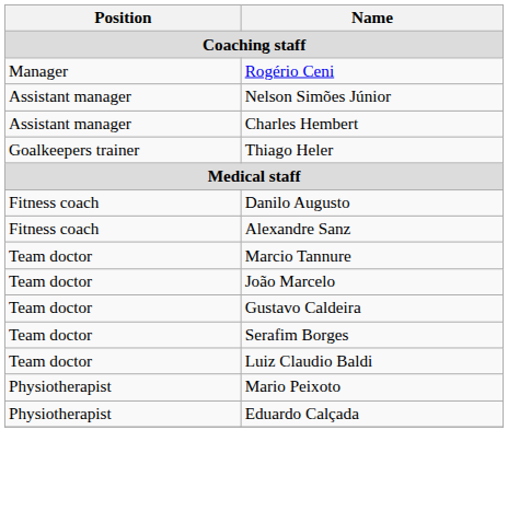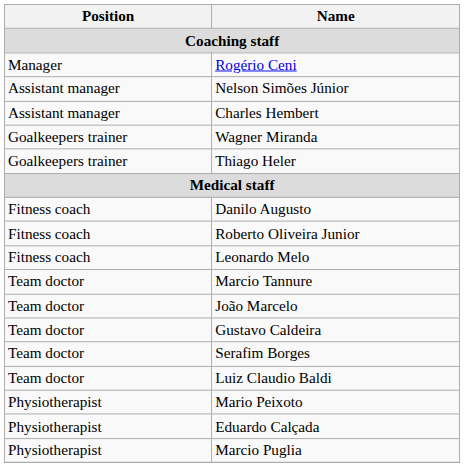+ row: Goalkeepers trainer | Wagner Miranda
- row: Fitness coach | Alexandre Sanz
+ row: Fitness coach | Roberto Oliveira Junior
+ row: Fitness coach | Leonardo Melo
+ row: Physiotherapist | Marcio Puglia
